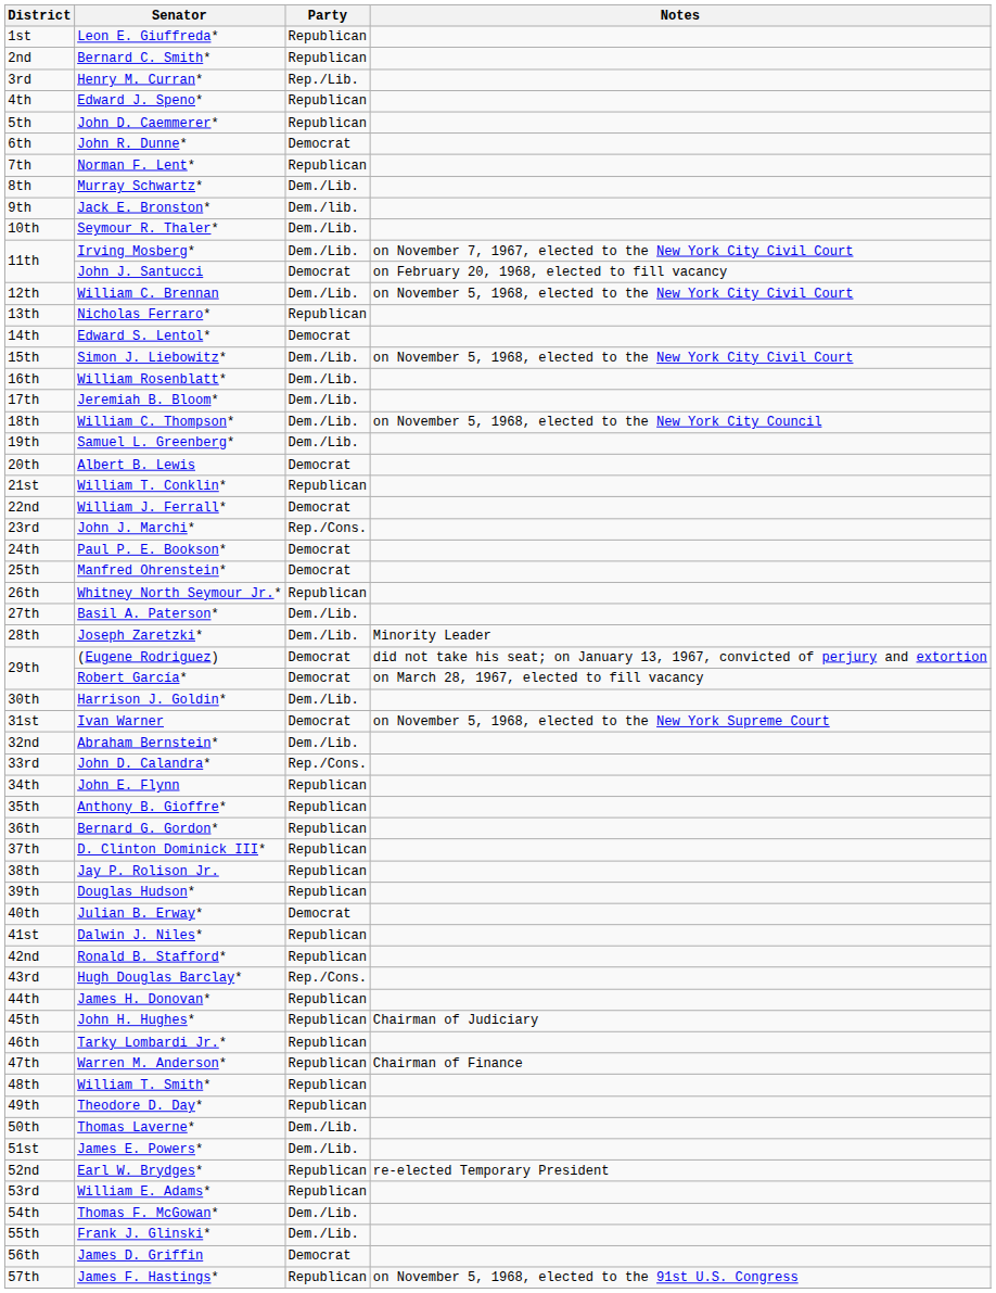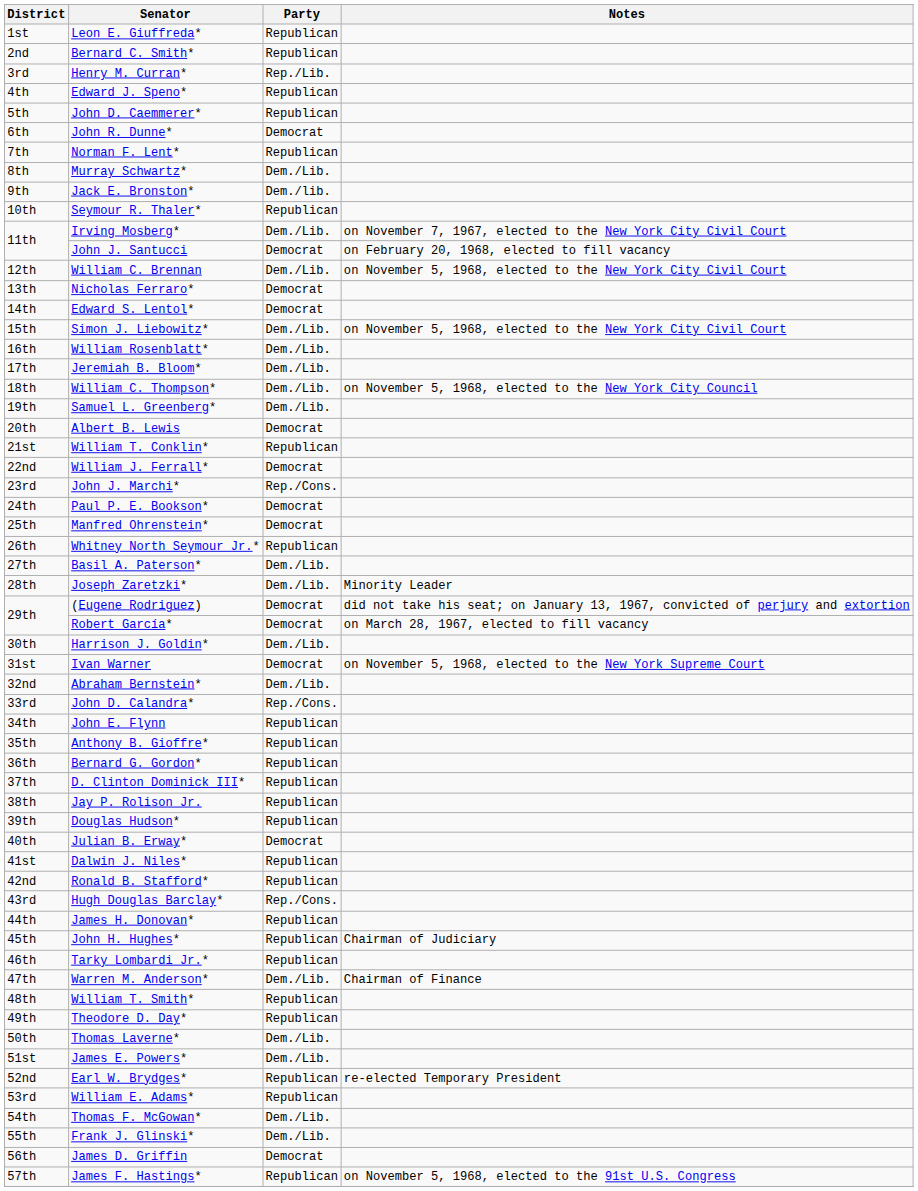Seymour R. Thaler* | Party: Dem./Lib. -> Republican
Nicholas Ferraro* | Party: Republican -> Democrat
Warren M. Anderson* | Party: Republican -> Dem./Lib.
